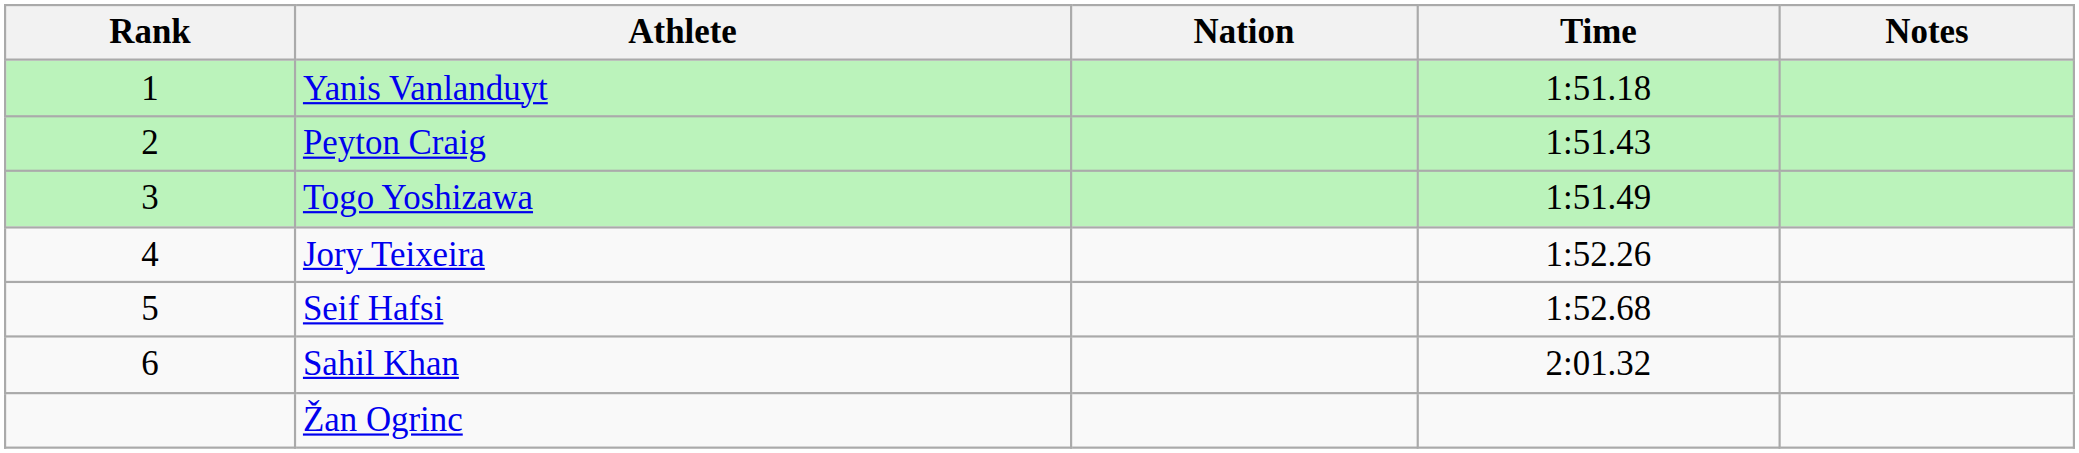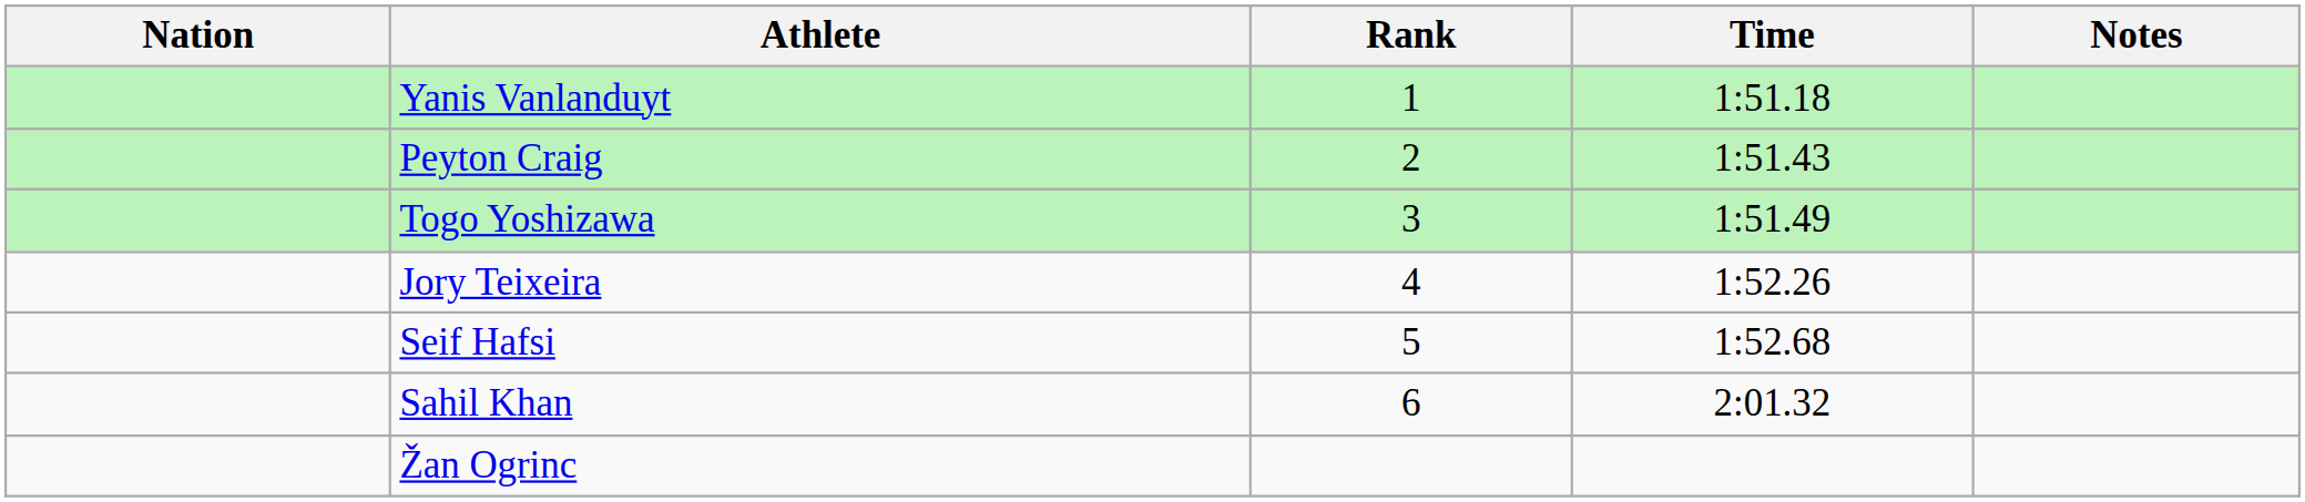columns swapped: Rank <-> Nation
